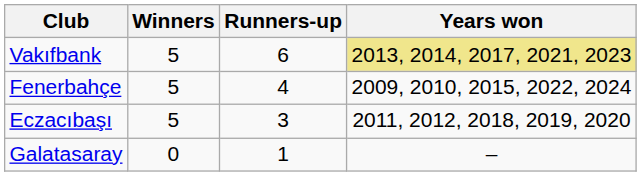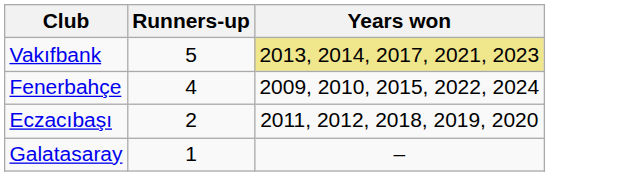- column: Winners | 5 | 5 | 5 | 0
Vakıfbank | Runners-up: 6 -> 5
Eczacıbaşı | Runners-up: 3 -> 2
